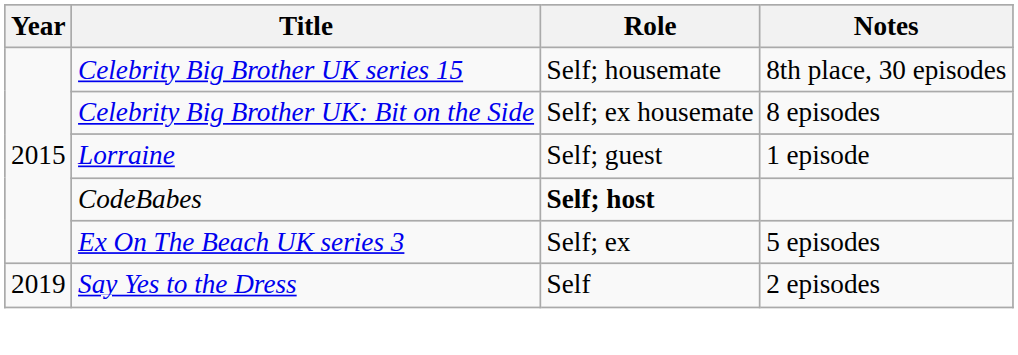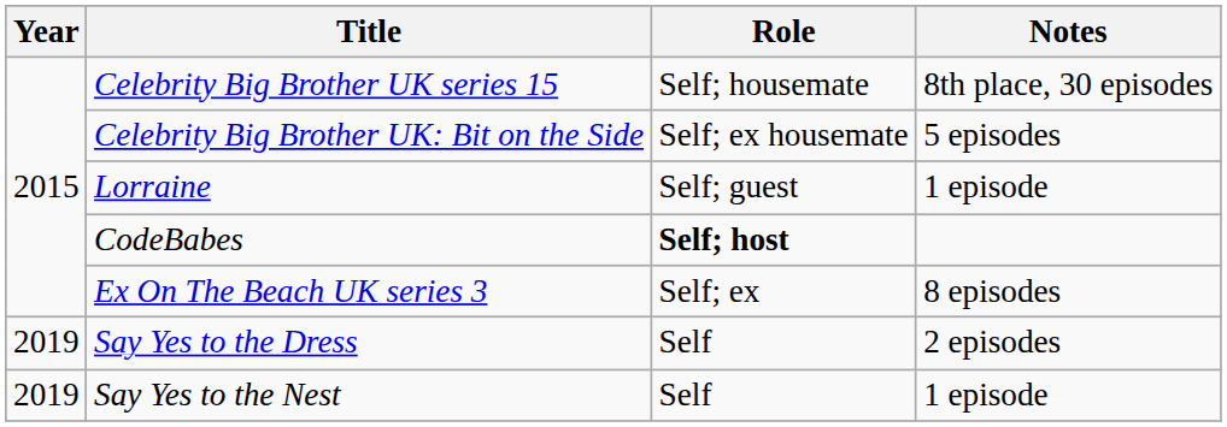Celebrity Big Brother UK: Bit on the Side | Notes: 8 episodes -> 5 episodes
Ex On The Beach UK series 3 | Notes: 5 episodes -> 8 episodes
+ row: 2019 | Say Yes to the Nest | Self | 1 episode
